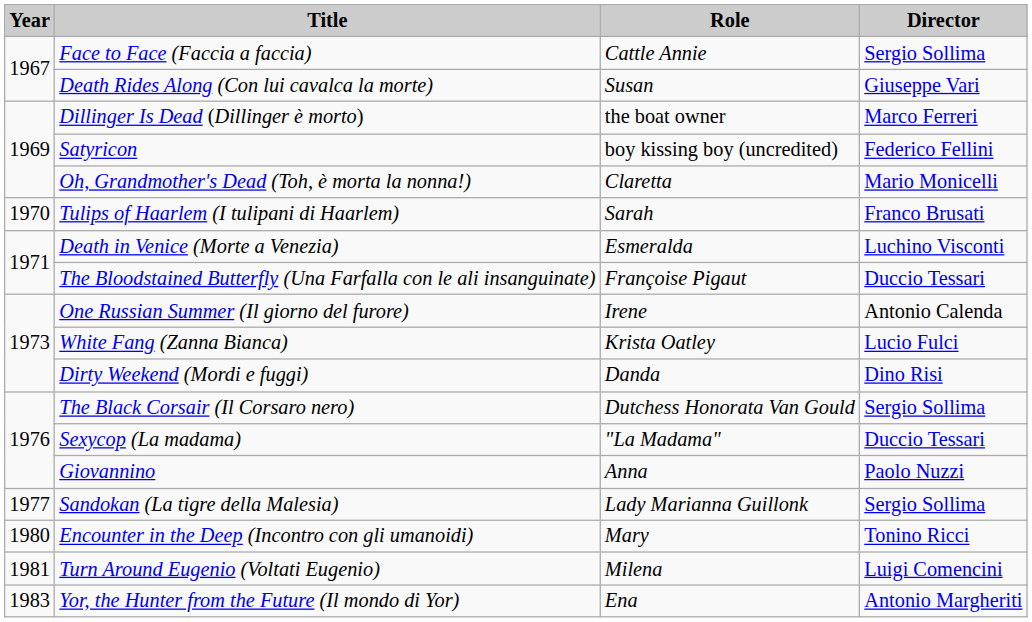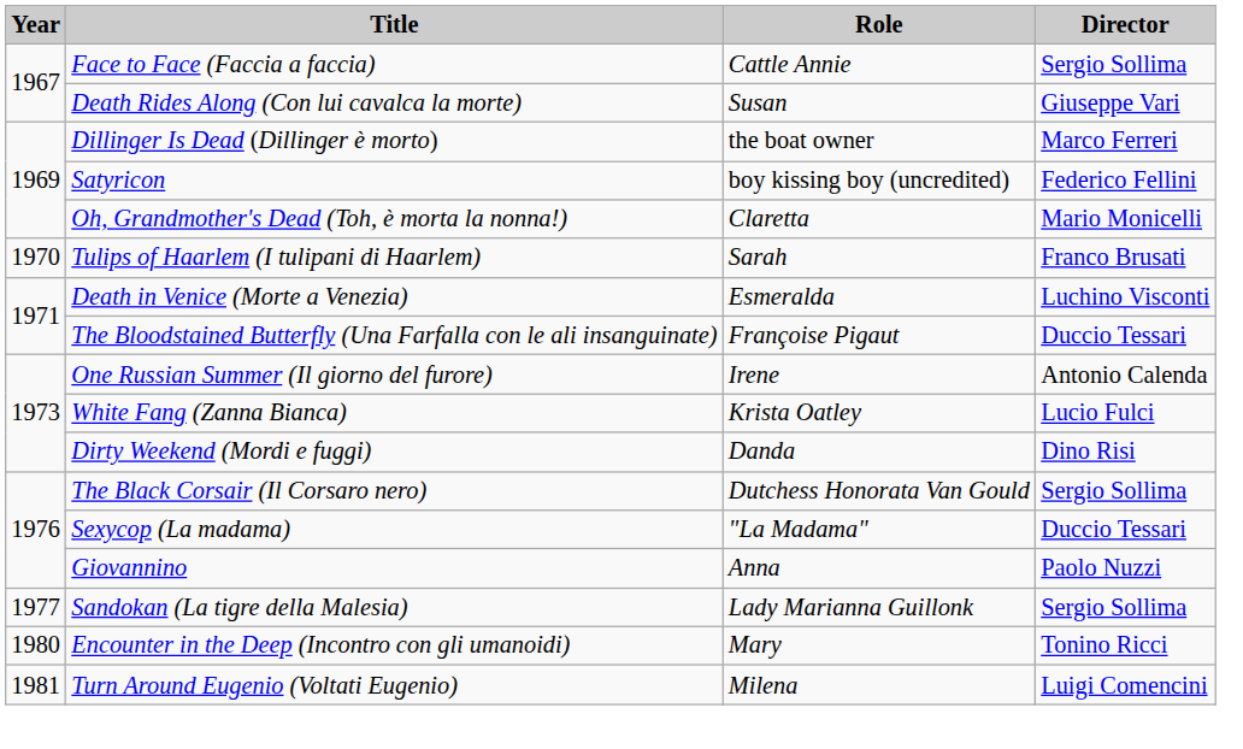- row: 1983 | Yor, the Hunter from the Future (Il mondo di Yor) | Ena | Antonio Margheriti
